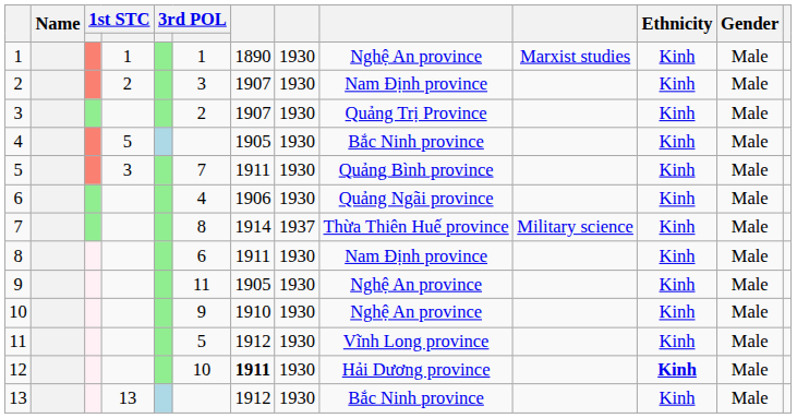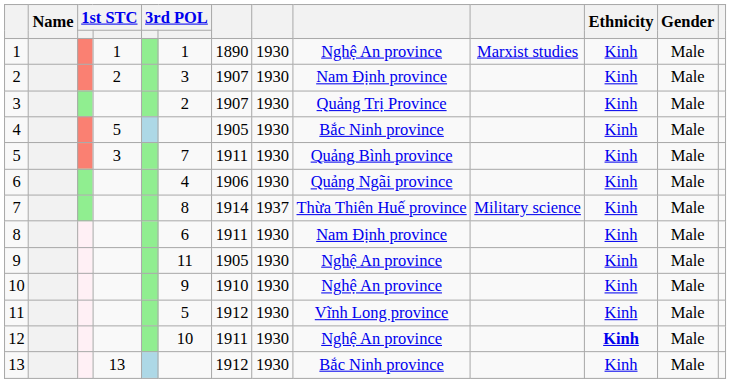12 | column 7: bold -> normal
12 | column 9: Hải Dương province -> Nghệ An province
